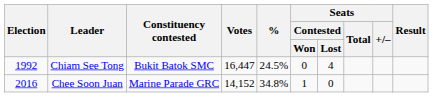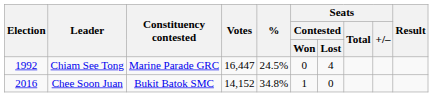Chiam See Tong | Constituency contested: Bukit Batok SMC -> Marine Parade GRC
Chee Soon Juan | Constituency contested: Marine Parade GRC -> Bukit Batok SMC
